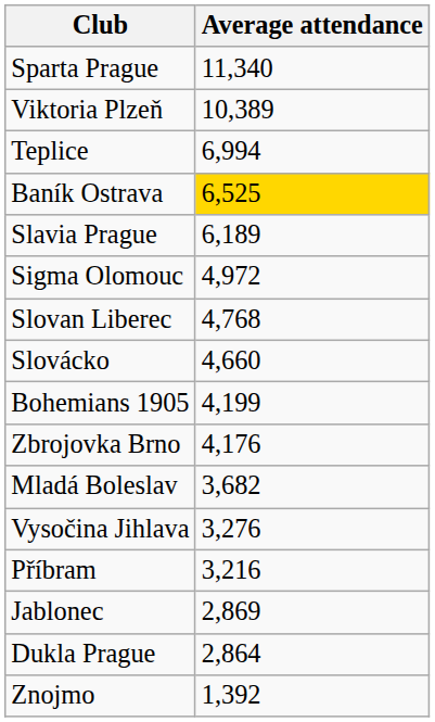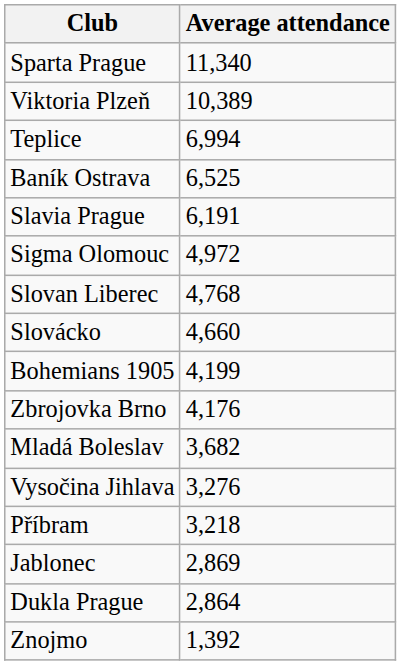Baník Ostrava | Average attendance: gold background -> no background
Slavia Prague | Average attendance: 6,189 -> 6,191
Příbram | Average attendance: 3,216 -> 3,218
